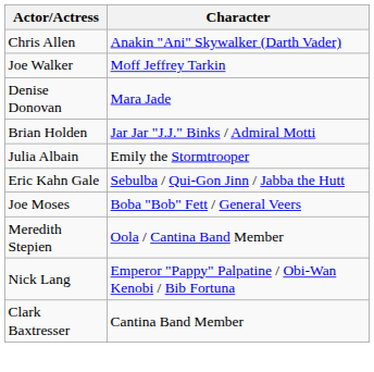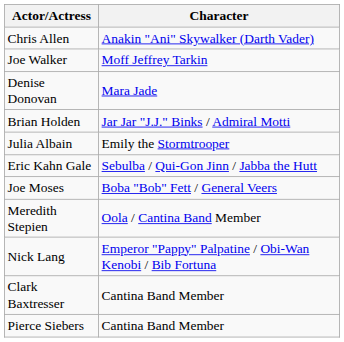+ row: Pierce Siebers | Cantina Band Member
